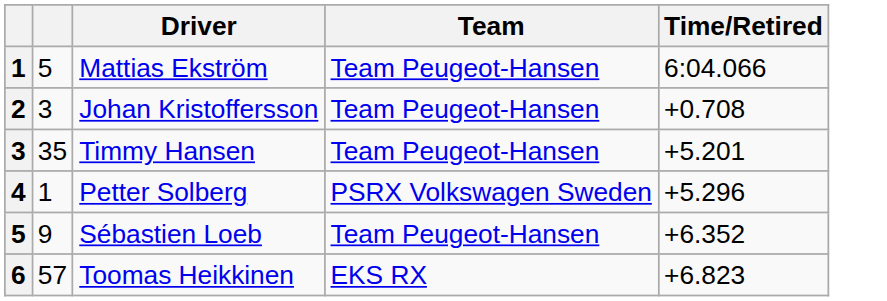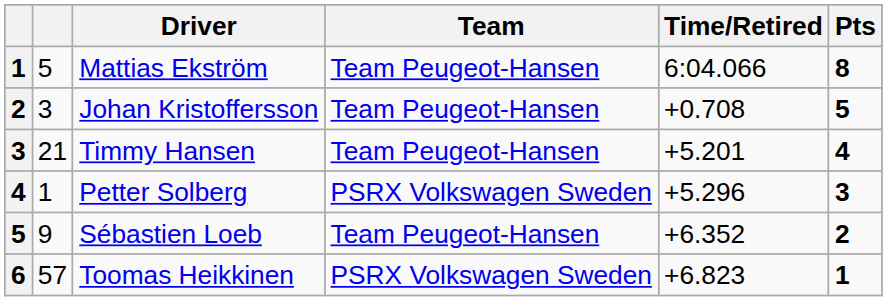+ column: Pts | 8 | 5 | 4 | 3 | 2 | 1
Timmy Hansen | column 2: 35 -> 21
Toomas Heikkinen | Team: EKS RX -> PSRX Volkswagen Sweden
